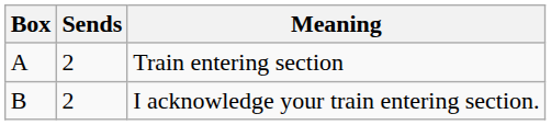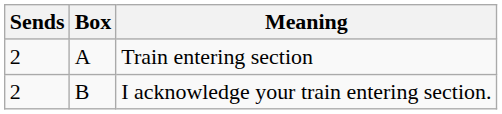columns swapped: Box <-> Sends
